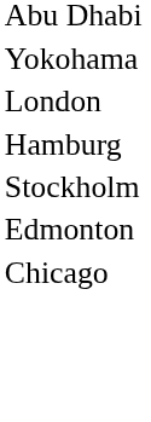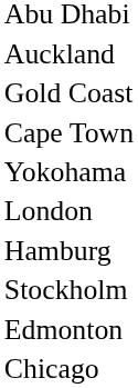+ row: Auckland
+ row: Gold Coast
+ row: Cape Town
